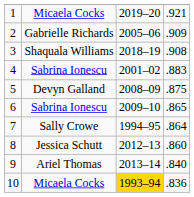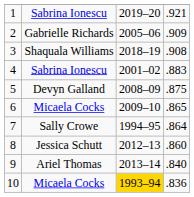1 | column 2: Micaela Cocks -> Sabrina Ionescu
6 | column 2: Sabrina Ionescu -> Micaela Cocks
